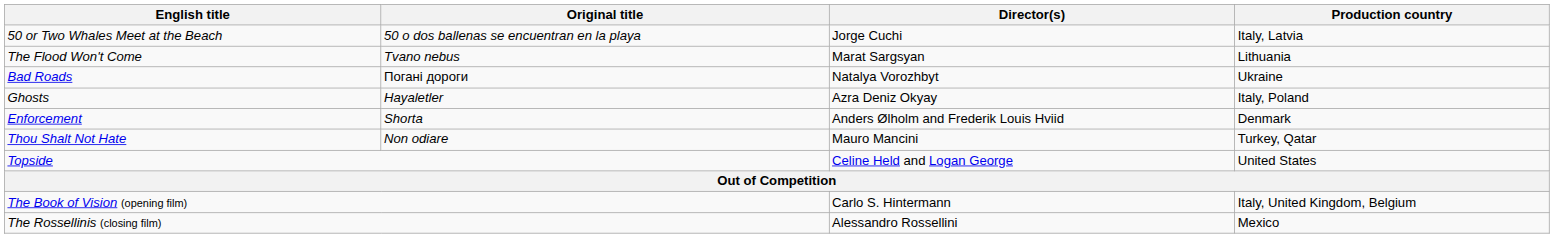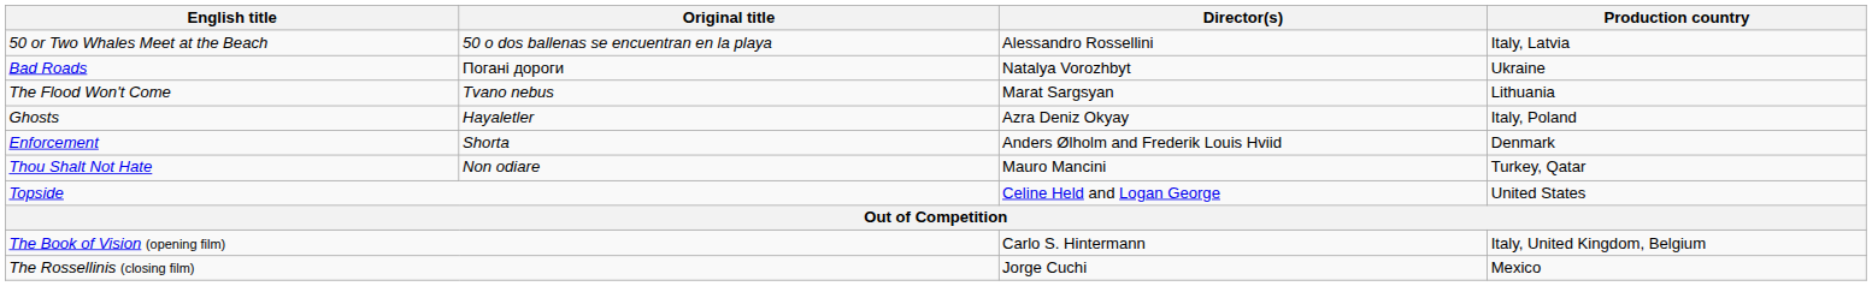50 or Two Whales Meet at the Beach | Director(s): Jorge Cuchi -> Alessandro Rossellini
rows swapped: Bad Roads <-> The Flood Won't Come
The Rossellinis (closing film) | Director(s): Alessandro Rossellini -> Jorge Cuchi
